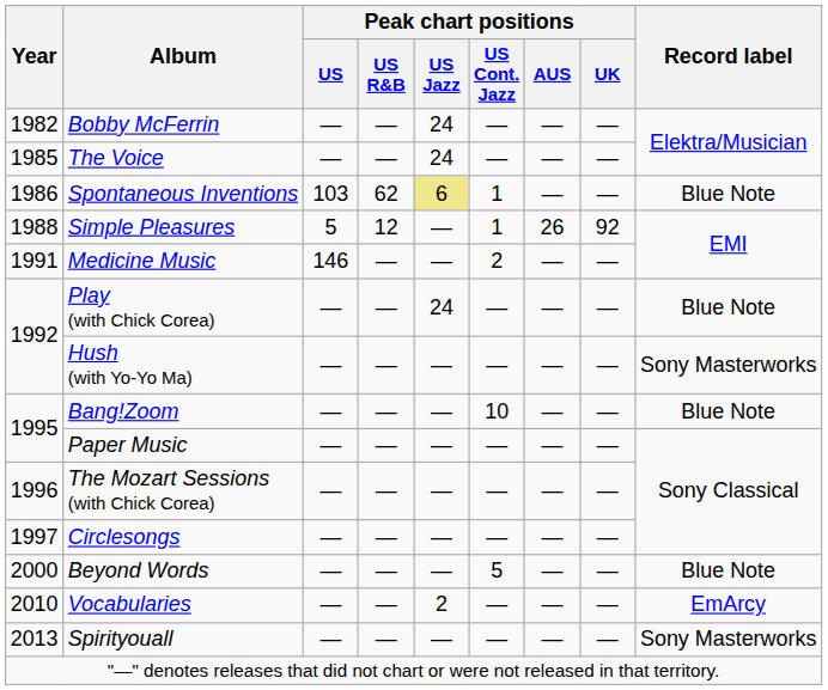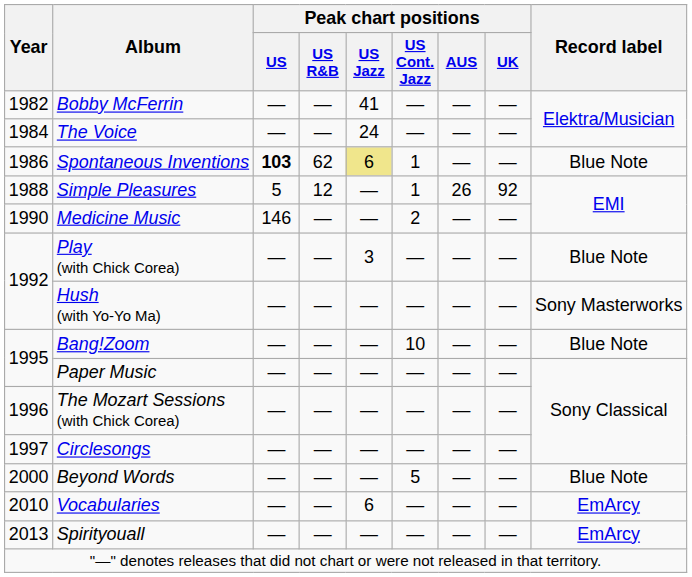Bobby McFerrin | Peak chart positions / US Jazz: 24 -> 41
The Voice | Year: 1985 -> 1984
Spontaneous Inventions | Peak chart positions / US: normal -> bold
Medicine Music | Year: 1991 -> 1990
Play (with Chick Corea) | Peak chart positions / US Jazz: 24 -> 3
Vocabularies | Peak chart positions / US Jazz: 2 -> 6
Spirityouall | Record label: Sony Masterworks -> EmArcy
